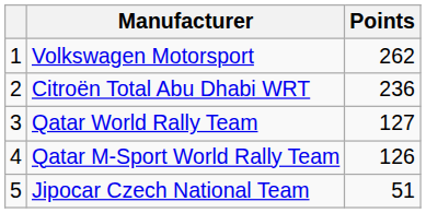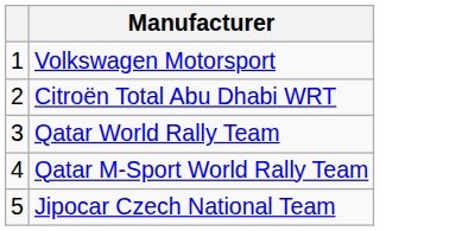- column: Points | 262 | 236 | 127 | 126 | 51
